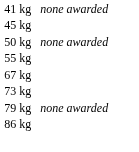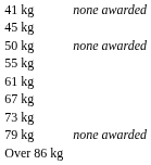+ row: 61 kg
- row: 86 kg
+ row: Over 86 kg
